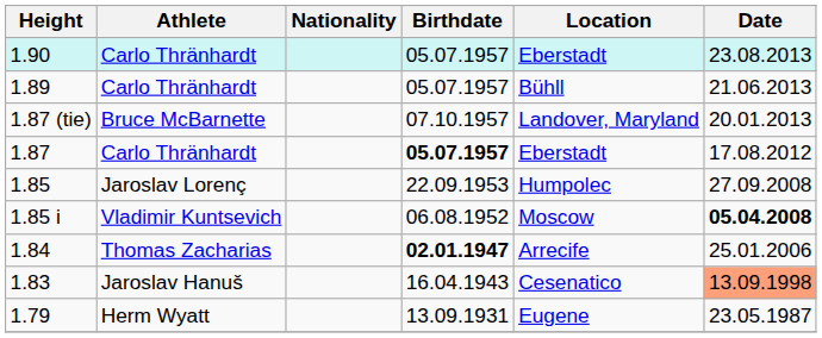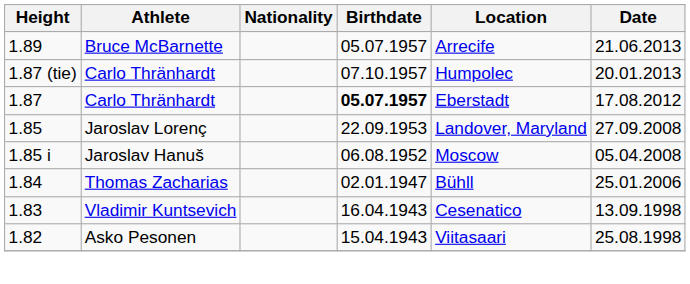- row: 1.90 | Carlo Thränhardt | 05.07.1957 | Eberstadt | 23.08.2013
1.89 | Athlete: Carlo Thränhardt -> Bruce McBarnette
1.89 | Location: Bühll -> Arrecife
1.87 (tie) | Athlete: Bruce McBarnette -> Carlo Thränhardt
1.87 (tie) | Location: Landover, Maryland -> Humpolec
1.85 | Location: Humpolec -> Landover, Maryland
1.85 i | Athlete: Vladimir Kuntsevich -> Jaroslav Hanuš
1.85 i | Date: bold -> normal
1.84 | Birthdate: bold -> normal
1.84 | Location: Arrecife -> Bühll
1.83 | Athlete: Jaroslav Hanuš -> Vladimir Kuntsevich
1.83 | Date: lightsalmon background -> no background
+ row: 1.82 | Asko Pesonen | 15.04.1943 | Viitasaari | 25.08.1998
- row: 1.79 | Herm Wyatt | 13.09.1931 | Eugene | 23.05.1987
